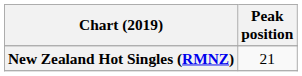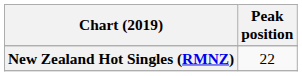New Zealand Hot Singles (RMNZ) | Peak position: 21 -> 22
